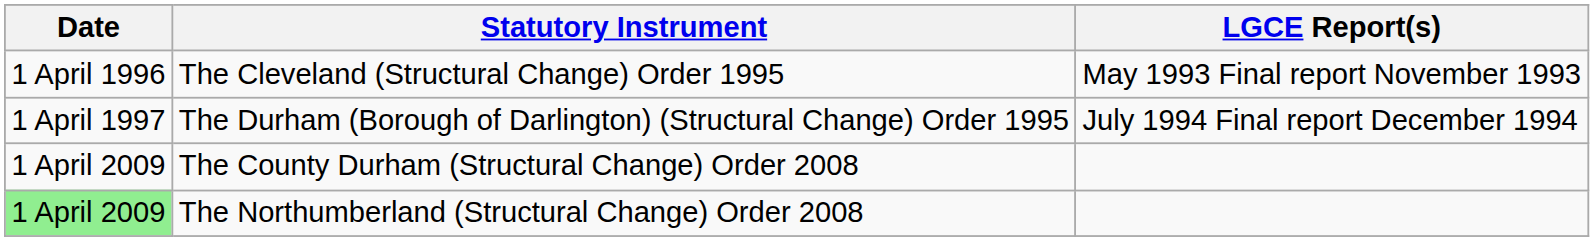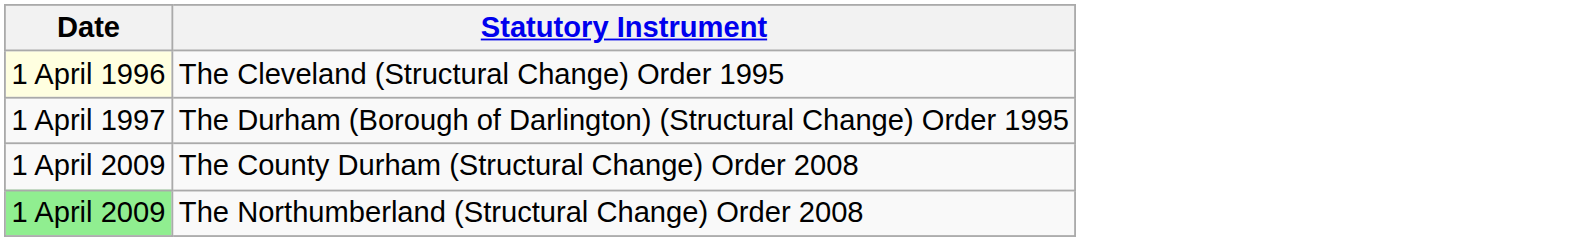- column: LGCE Report(s) | May 1993 Final report November 1993 | July 1994 Final report December 1994
The Cleveland (Structural Change) Order 1995 | Date: no background -> lightyellow background
